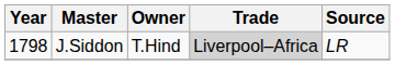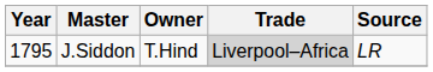J.Siddon | Year: 1798 -> 1795
